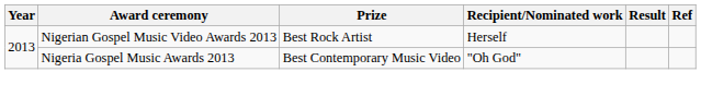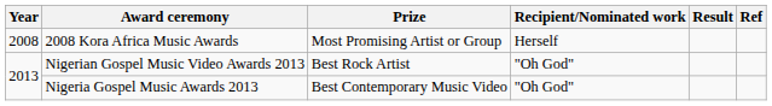+ row: 2008 | 2008 Kora Africa Music Awards | Most Promising Artist or Group | Herself
Nigerian Gospel Music Video Awards 2013 | Recipient/Nominated work: Herself -> "Oh God"
